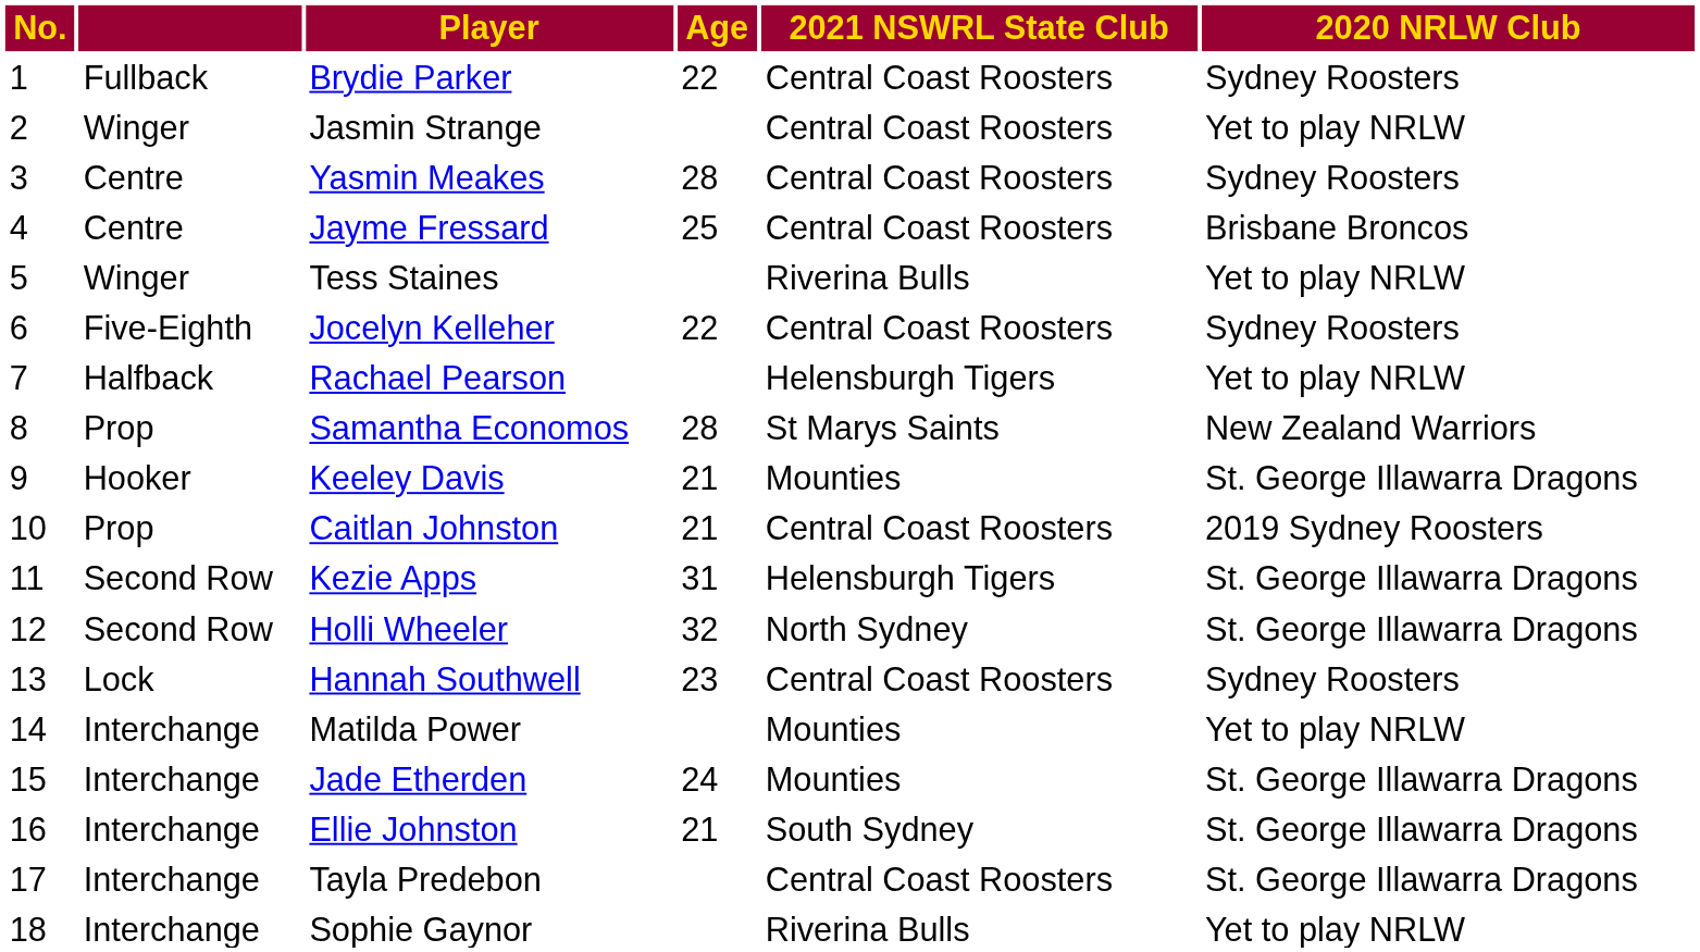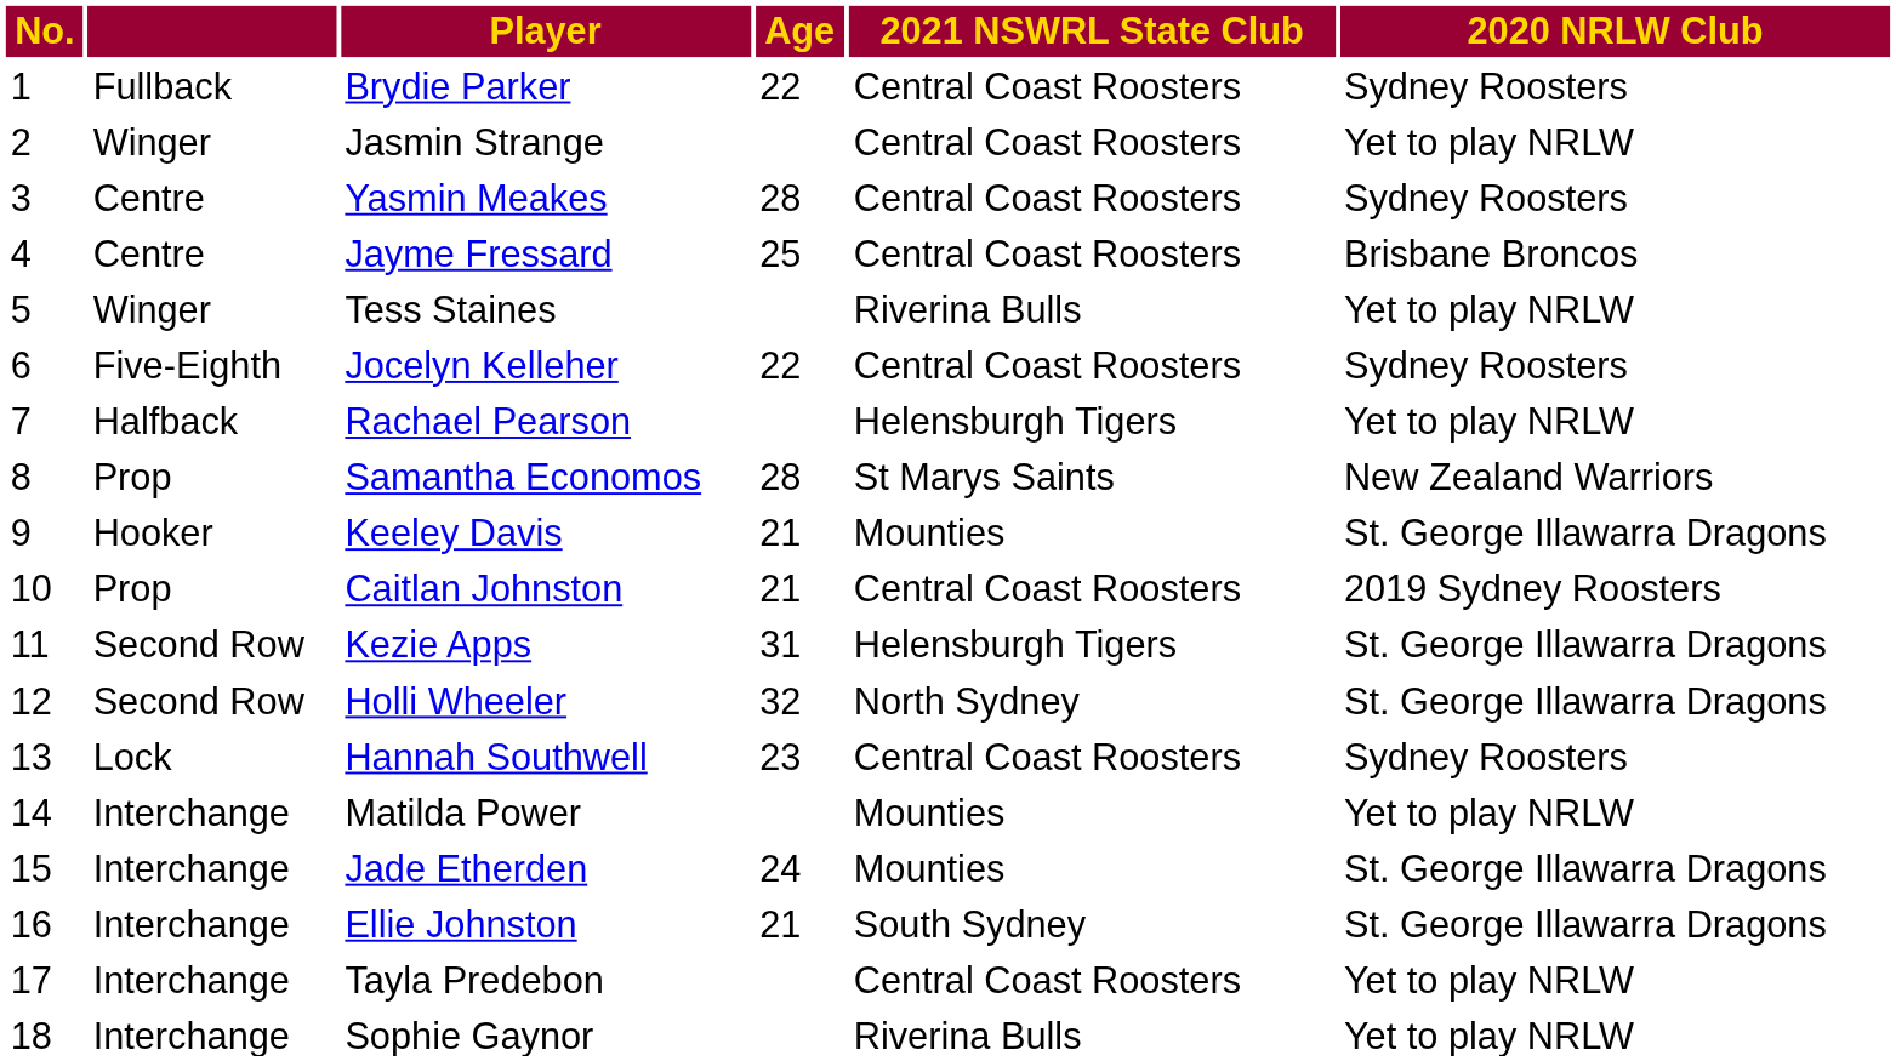Tayla Predebon | 2020 NRLW Club: St. George Illawarra Dragons -> Yet to play NRLW
